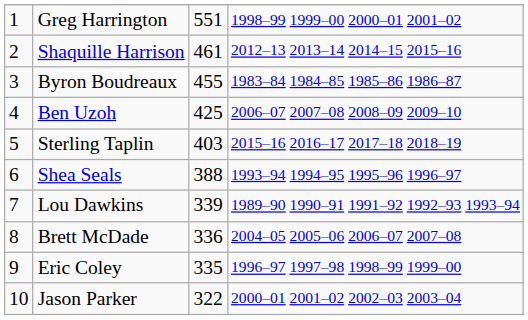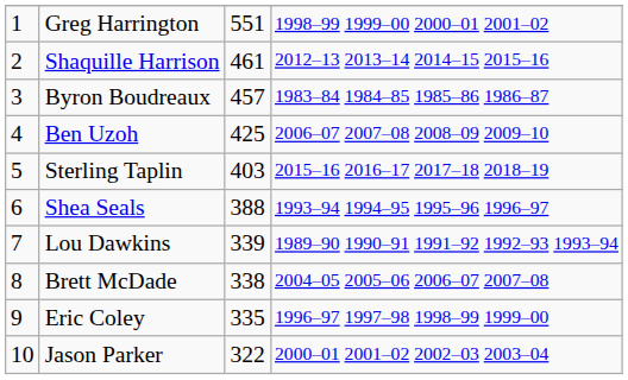Byron Boudreaux | column 3: 455 -> 457
Brett McDade | column 3: 336 -> 338
